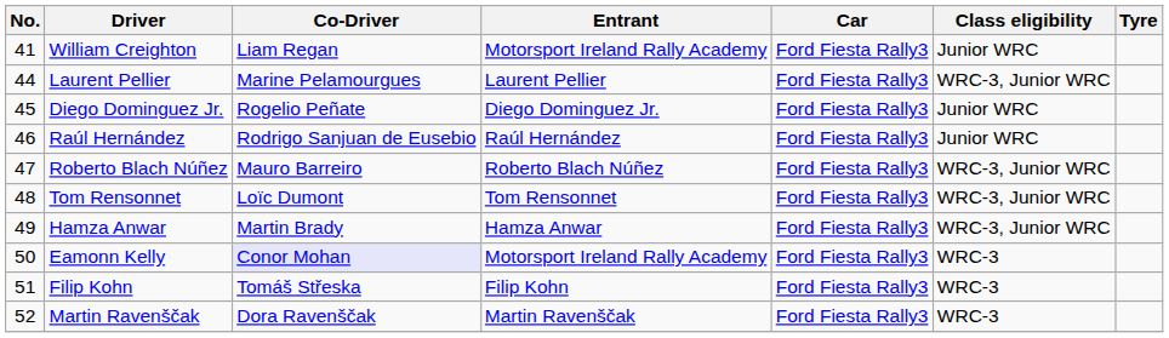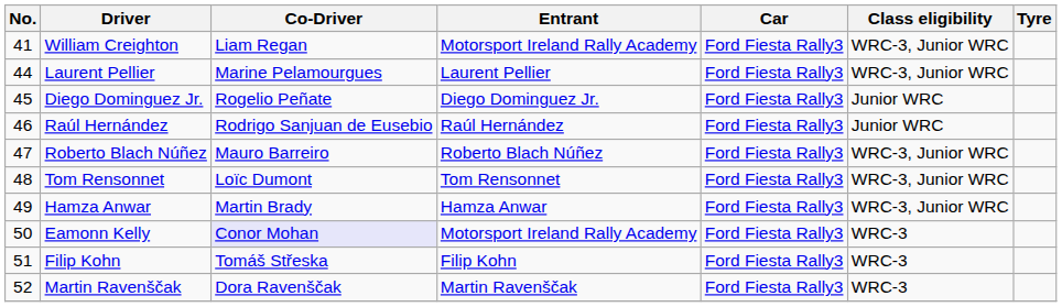William Creighton | Class eligibility: Junior WRC -> WRC-3, Junior WRC
